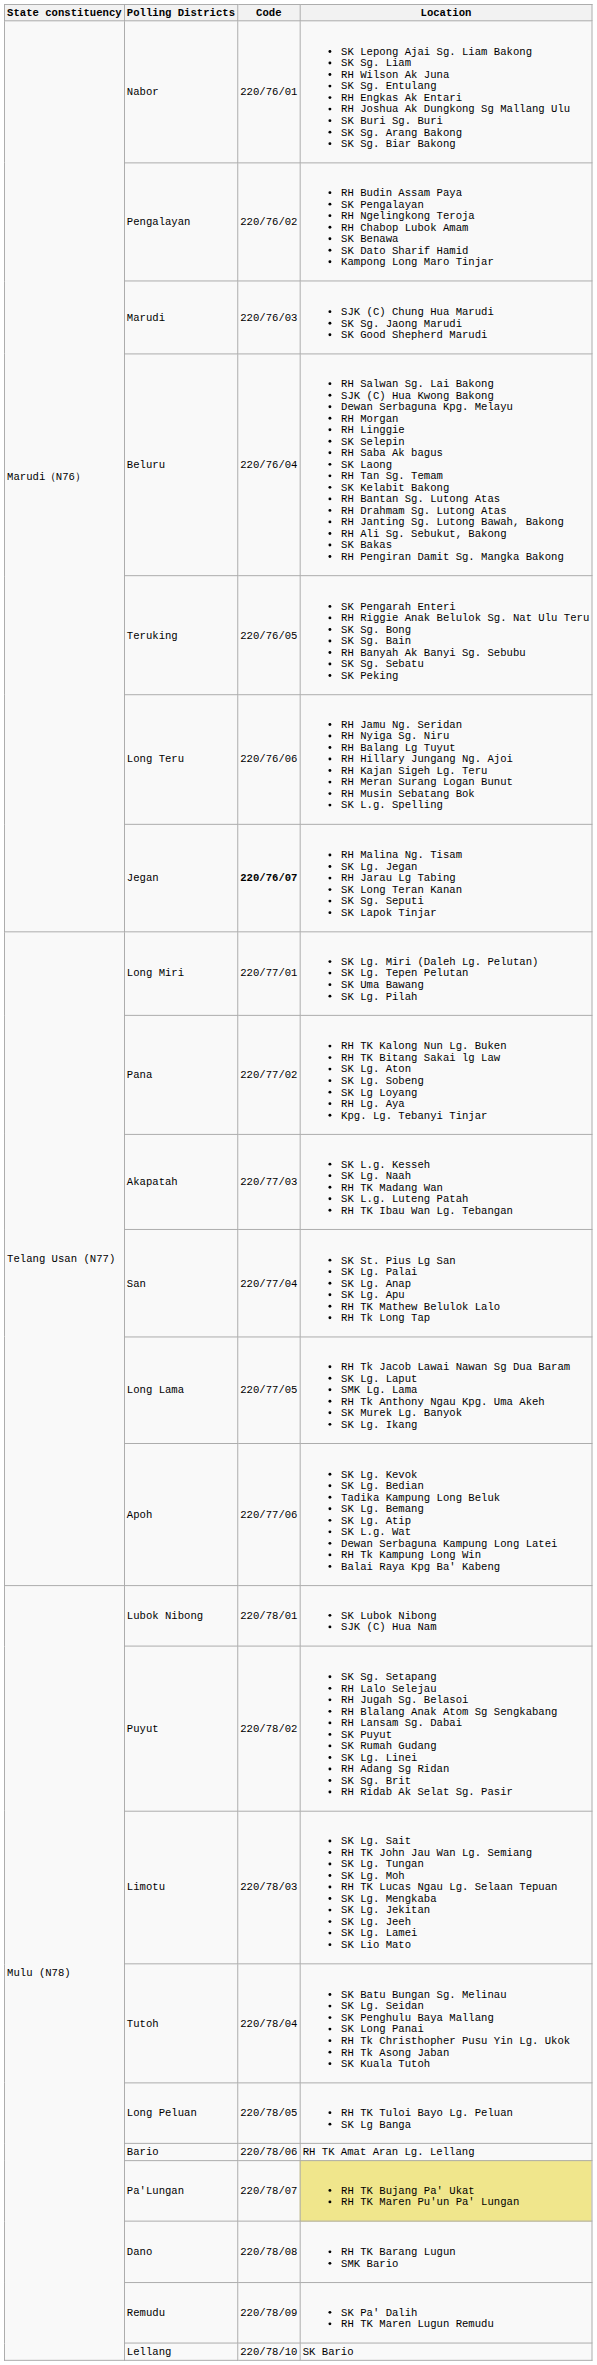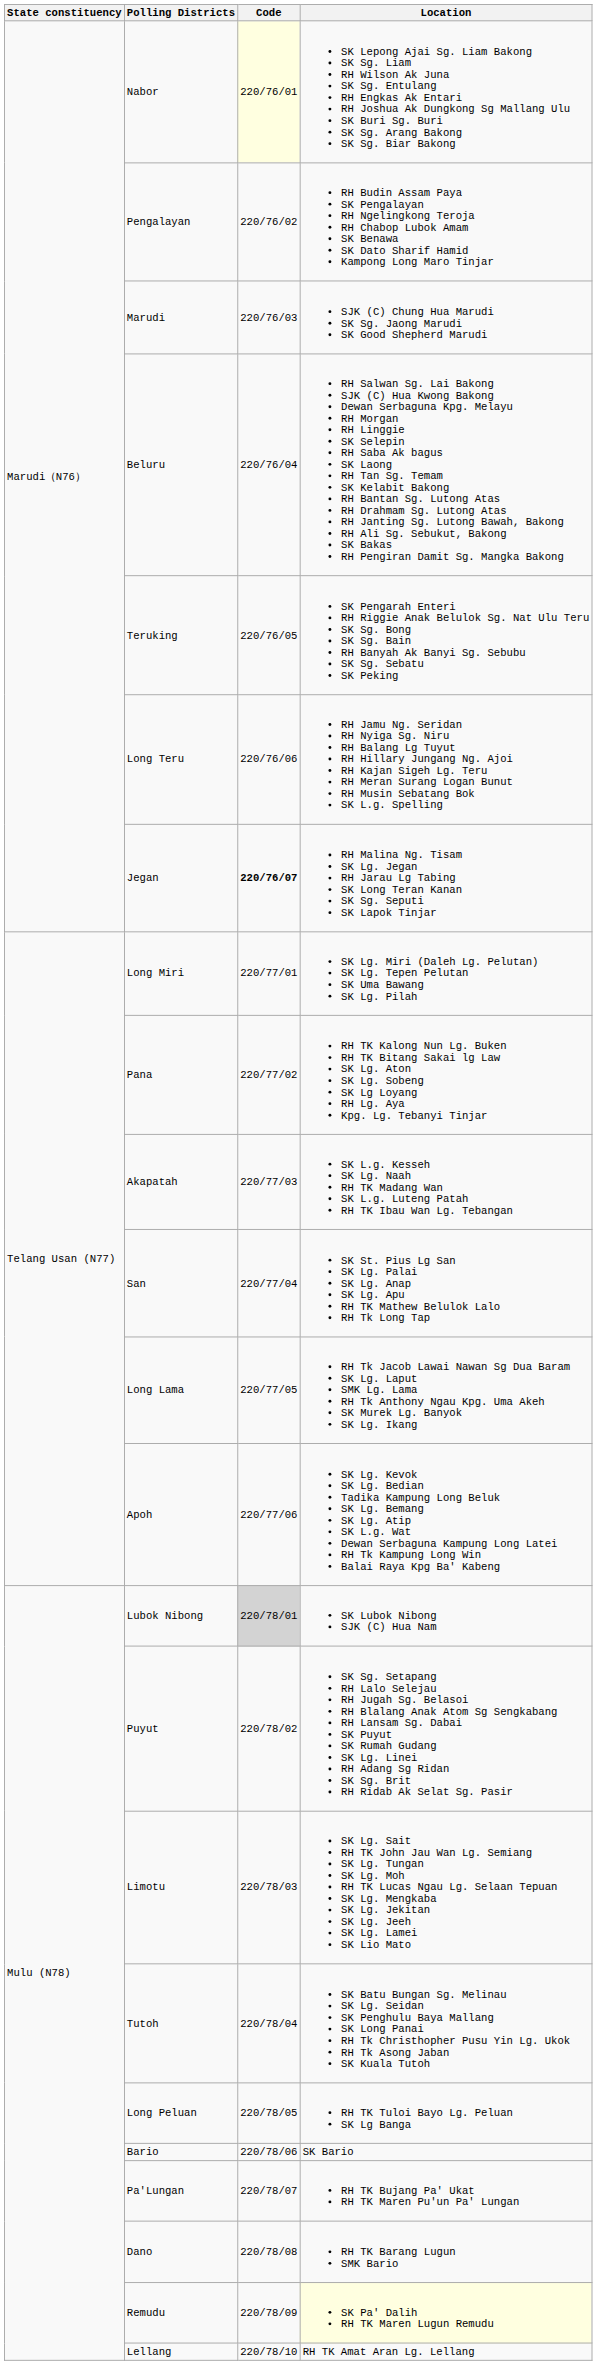Nabor | Code: no background -> lightyellow background
Lubok Nibong | Code: no background -> lightgrey background
Bario | Location: RH TK Amat Aran Lg. Lellang -> SK Bario
Pa'Lungan | Location: khaki background -> no background
Remudu | Location: no background -> lightyellow background
Lellang | Location: SK Bario -> RH TK Amat Aran Lg. Lellang
